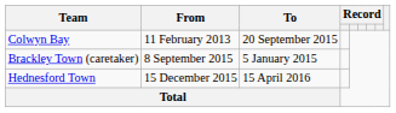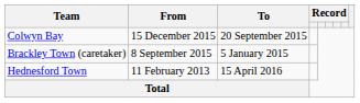Colwyn Bay | From: 11 February 2013 -> 15 December 2015
Hednesford Town | From: 15 December 2015 -> 11 February 2013
